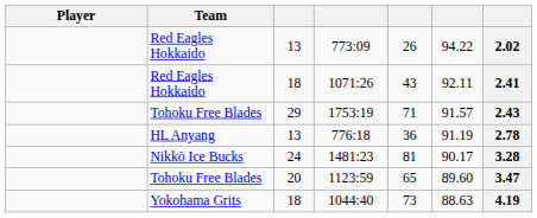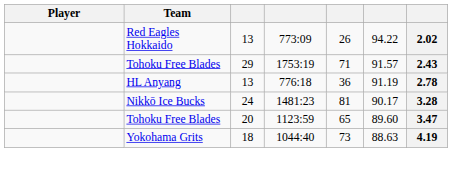- row: Red Eagles Hokkaido | 18 | 1071:26 | 43 | 92.11 | 2.41
